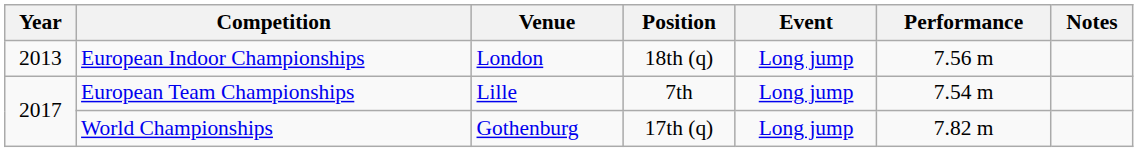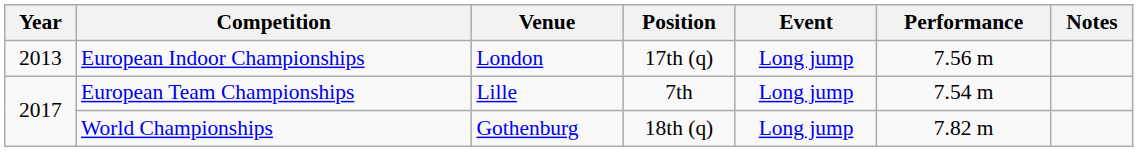European Indoor Championships | Position: 18th (q) -> 17th (q)
World Championships | Position: 17th (q) -> 18th (q)
